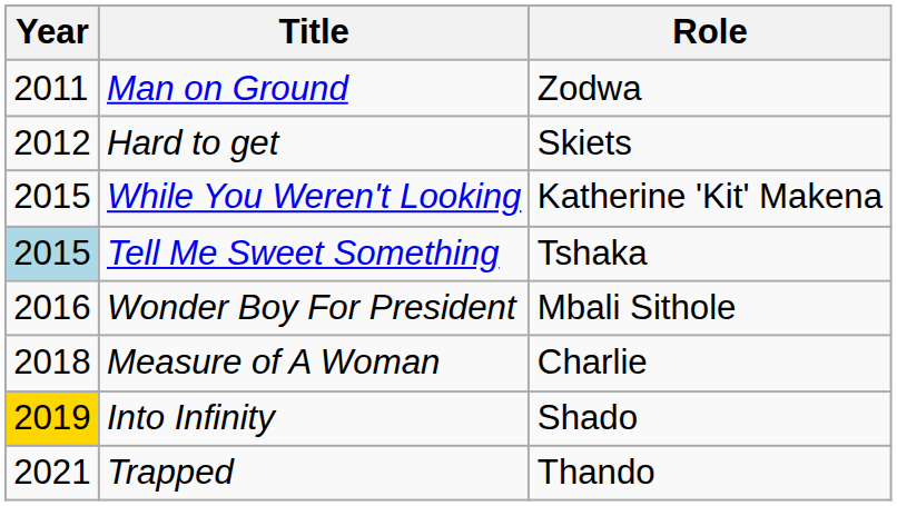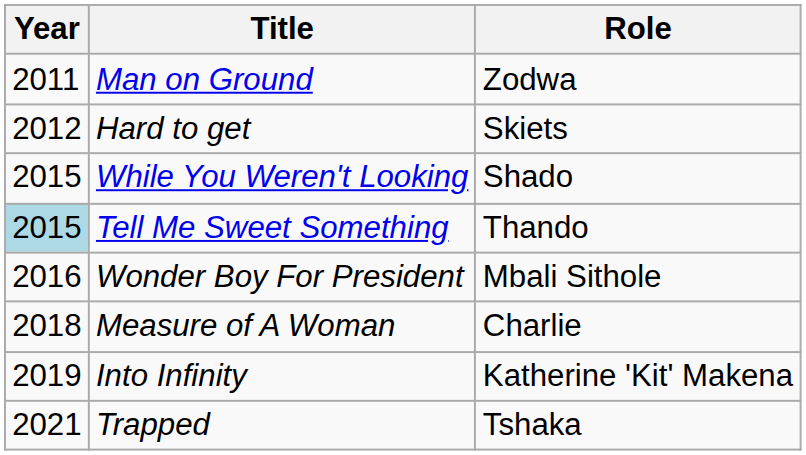While You Weren't Looking | Role: Katherine 'Kit' Makena -> Shado
Tell Me Sweet Something | Role: Tshaka -> Thando
Into Infinity | Year: gold background -> no background
Into Infinity | Role: Shado -> Katherine 'Kit' Makena
Trapped | Role: Thando -> Tshaka
